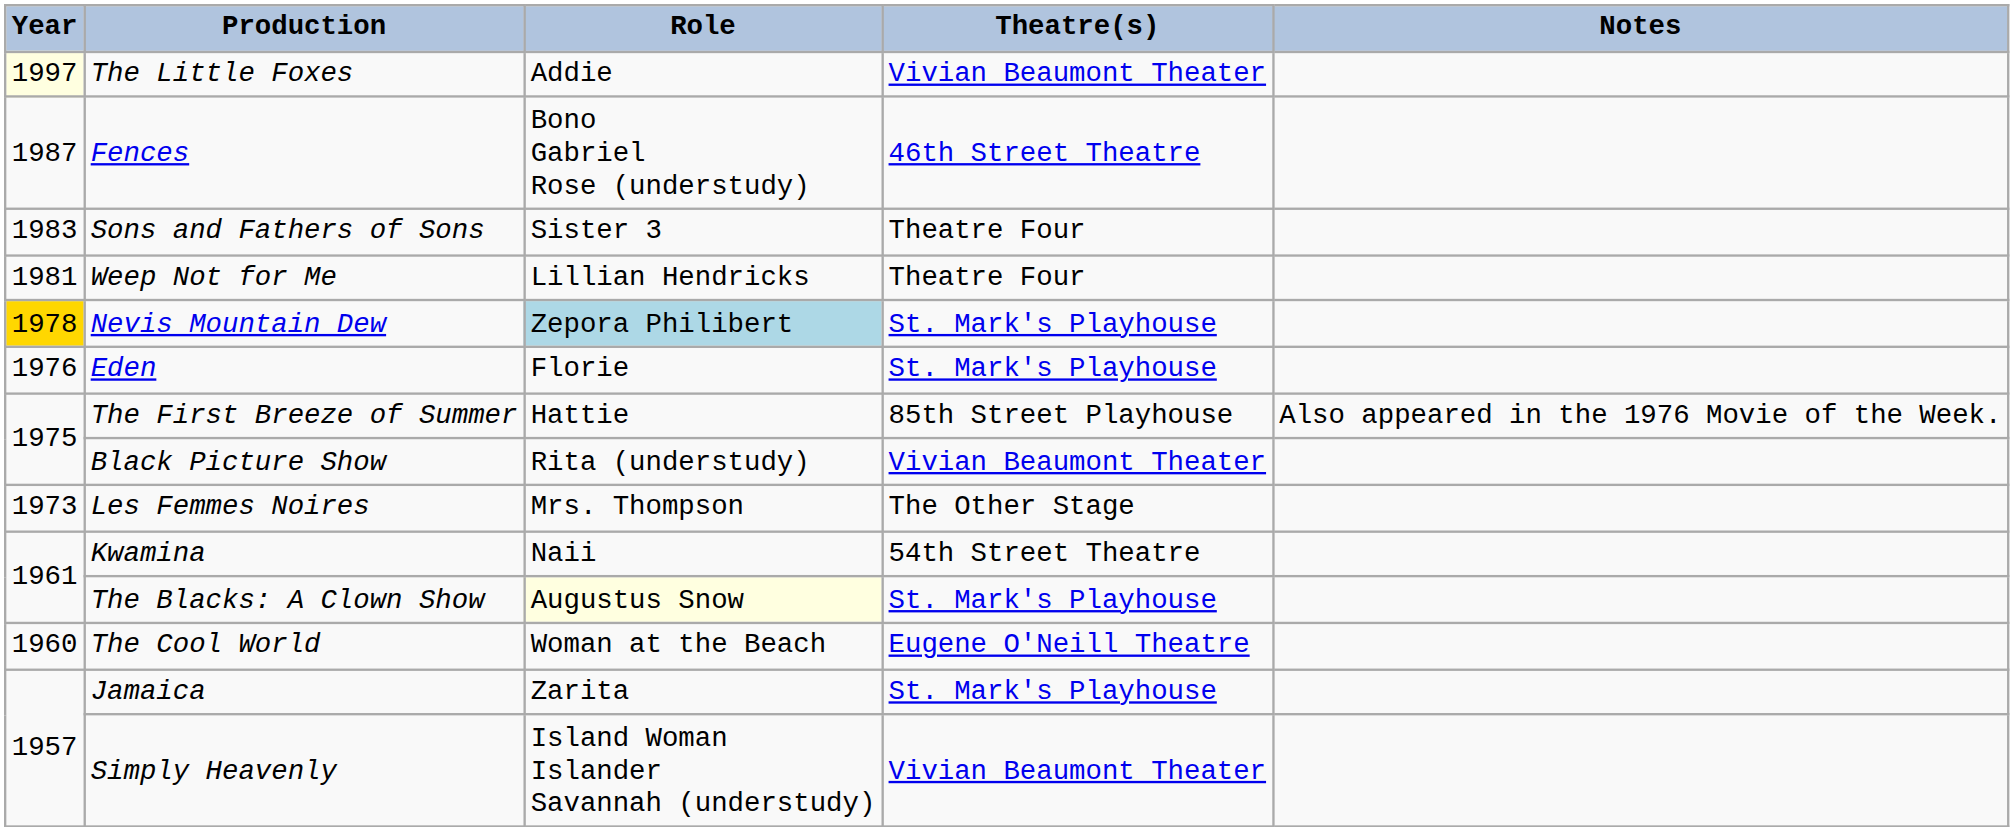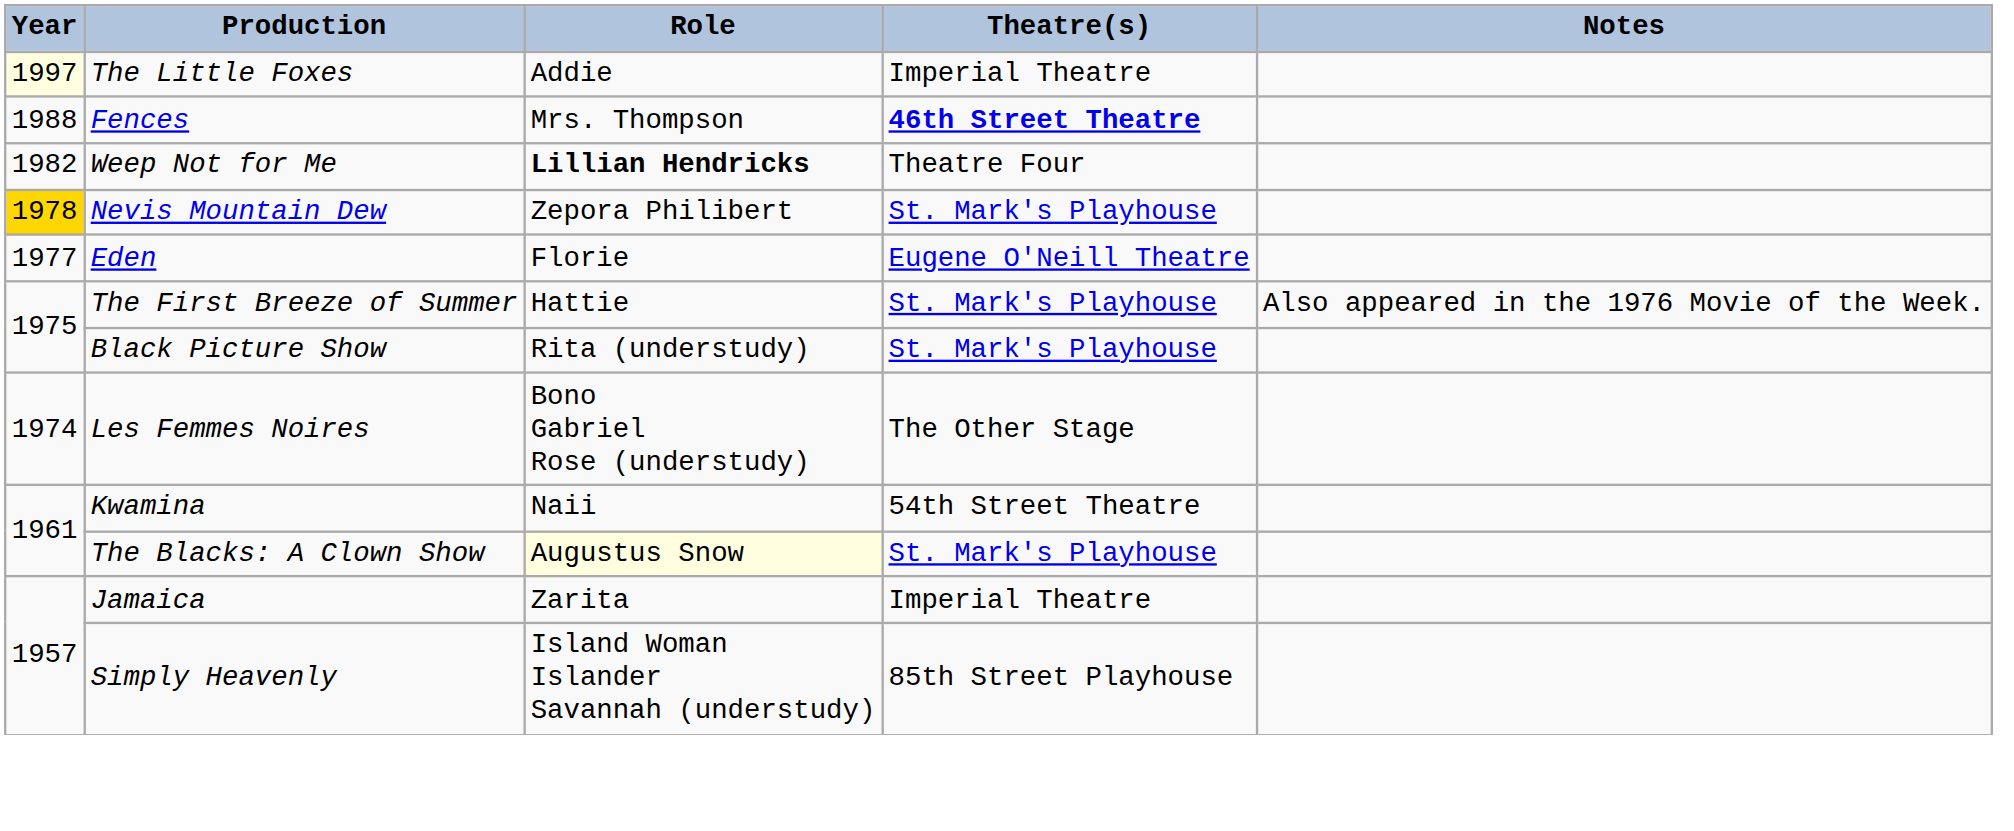The Little Foxes | Theatre(s): Vivian Beaumont Theater -> Imperial Theatre
Fences | Year: 1987 -> 1988
Fences | Role: Bono Gabriel Rose (understudy) -> Mrs. Thompson
Fences | Theatre(s): normal -> bold
- row: 1983 | Sons and Fathers of Sons | Sister 3 | Theatre Four
Weep Not for Me | Year: 1981 -> 1982
Weep Not for Me | Role: normal -> bold
Nevis Mountain Dew | Role: lightblue background -> no background
Eden | Year: 1976 -> 1977
Eden | Theatre(s): St. Mark's Playhouse -> Eugene O'Neill Theatre
The First Breeze of Summer | Theatre(s): 85th Street Playhouse -> St. Mark's Playhouse
Black Picture Show | Theatre(s): Vivian Beaumont Theater -> St. Mark's Playhouse
Les Femmes Noires | Year: 1973 -> 1974
Les Femmes Noires | Role: Mrs. Thompson -> Bono Gabriel Rose (understudy)
- row: 1960 | The Cool World | Woman at the Beach | Eugene O'Neill Theatre
Jamaica | Theatre(s): St. Mark's Playhouse -> Imperial Theatre
Simply Heavenly | Theatre(s): Vivian Beaumont Theater -> 85th Street Playhouse
